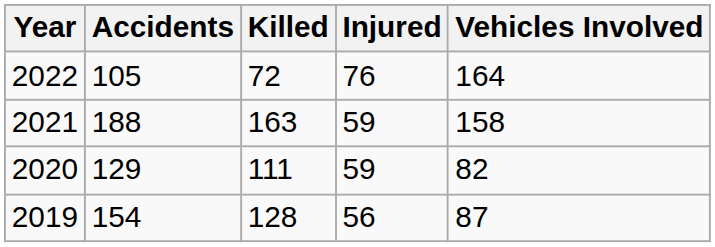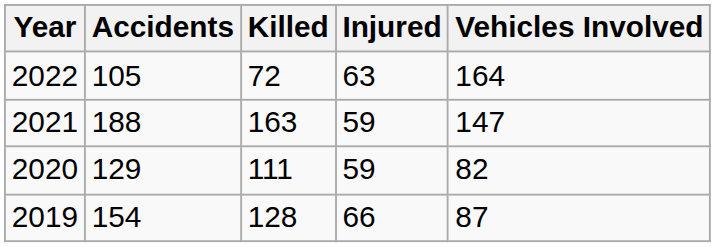2022 | Injured: 76 -> 63
2021 | Vehicles Involved: 158 -> 147
2019 | Injured: 56 -> 66
